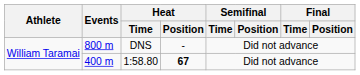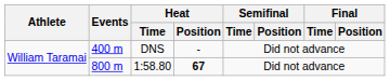DNS | Events: 800 m -> 400 m
1:58.80 | Events: 400 m -> 800 m
